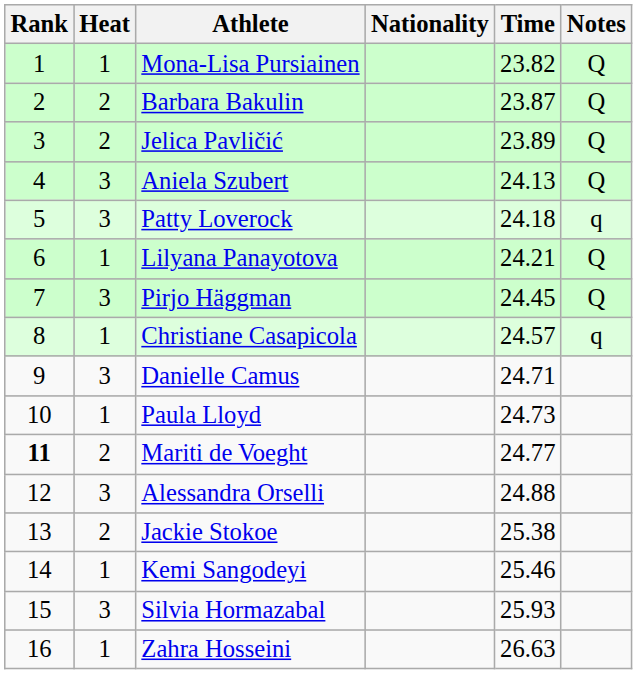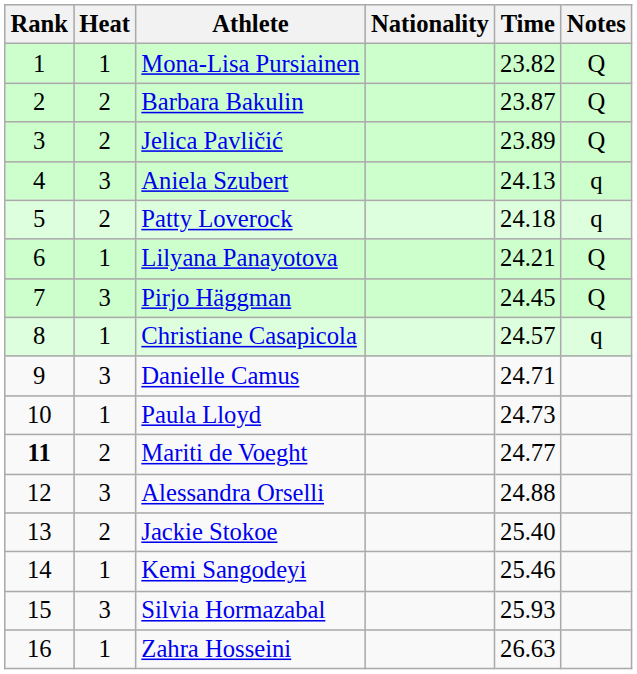Aniela Szubert | Notes: Q -> q
Patty Loverock | Heat: 3 -> 2
Jackie Stokoe | Time: 25.38 -> 25.40
